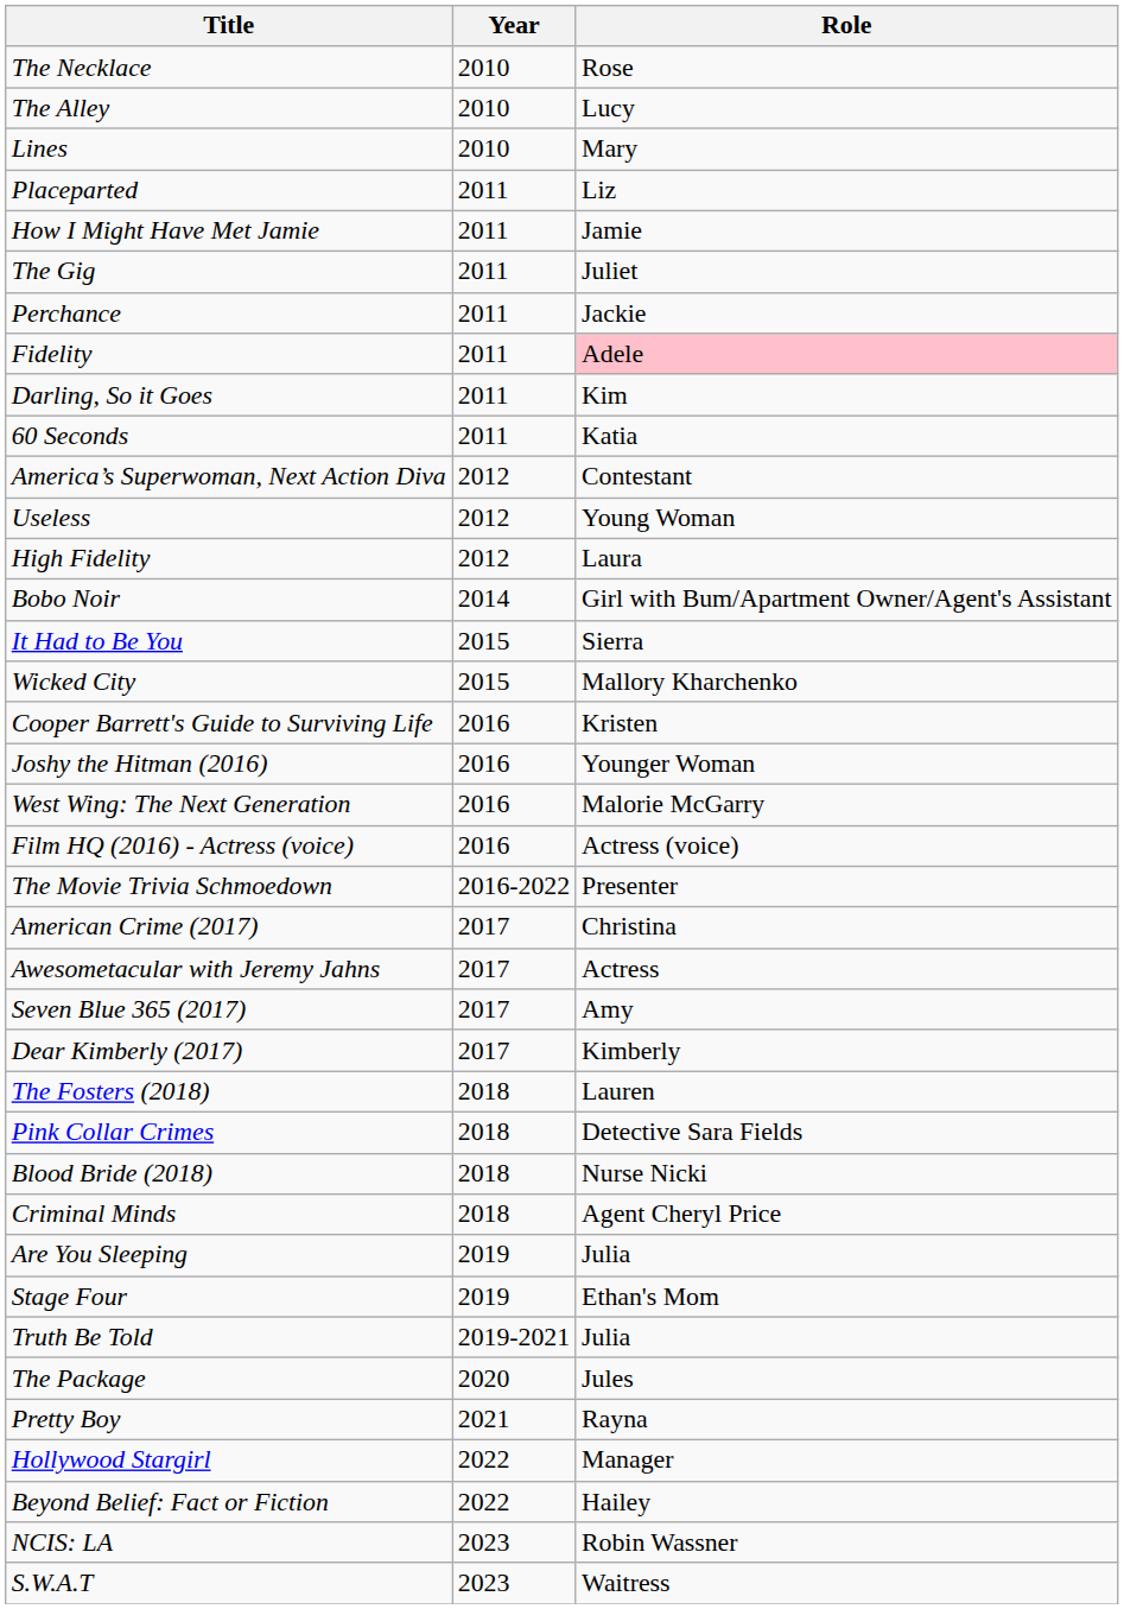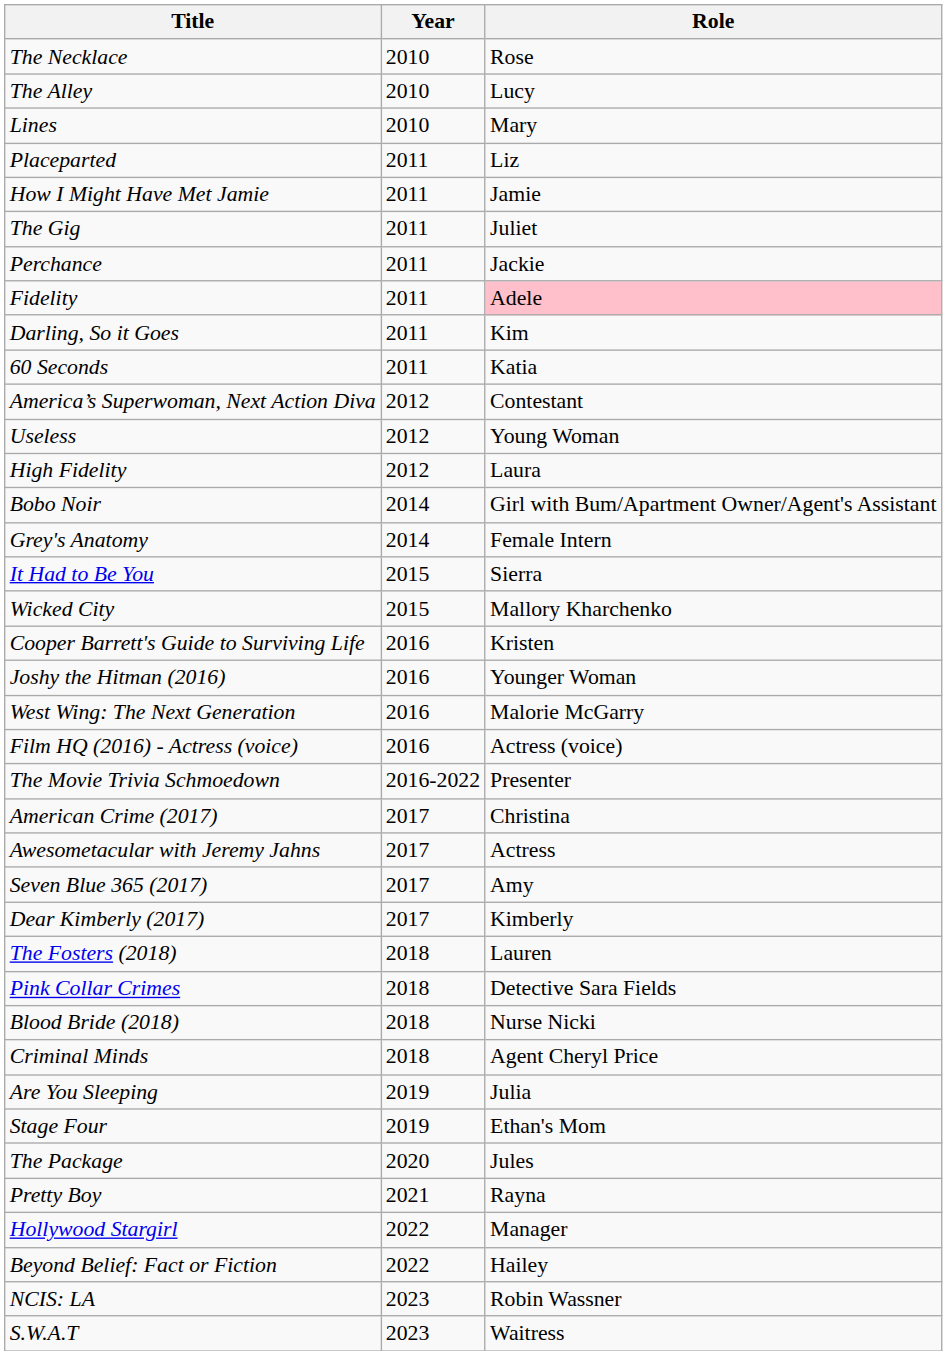+ row: Grey's Anatomy | 2014 | Female Intern
- row: Truth Be Told | 2019-2021 | Julia
